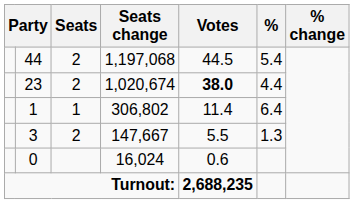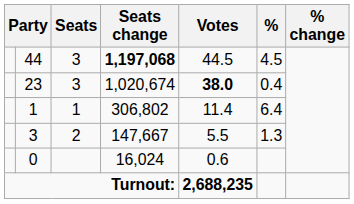44 | Seats: 2 -> 3
44 | Seats change: normal -> bold
44 | %: 5.4 -> 4.5
23 | Seats: 2 -> 3
23 | %: 4.4 -> 0.4
